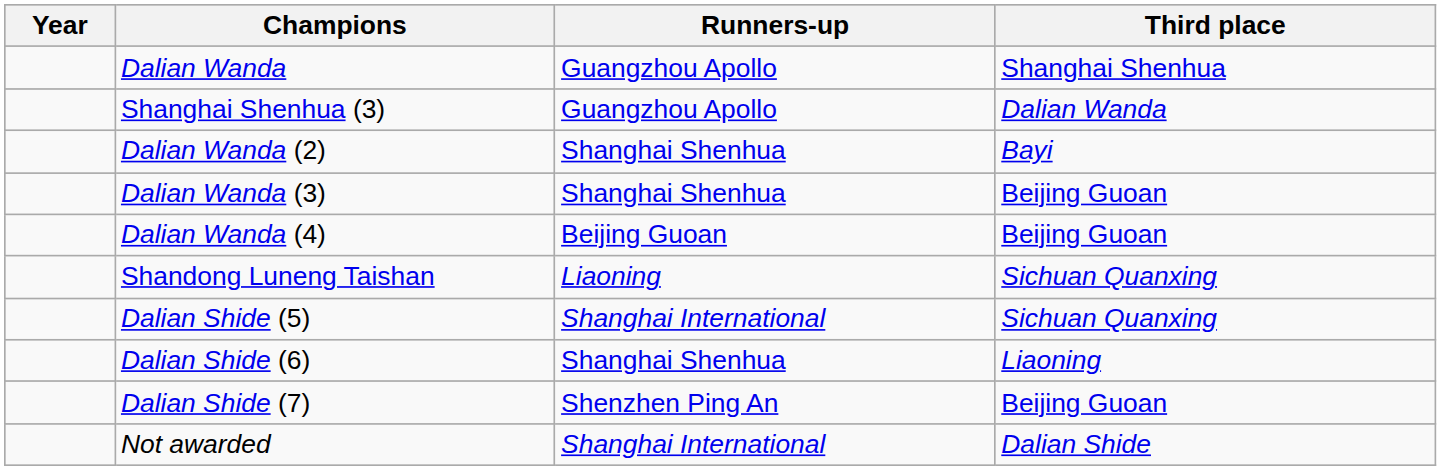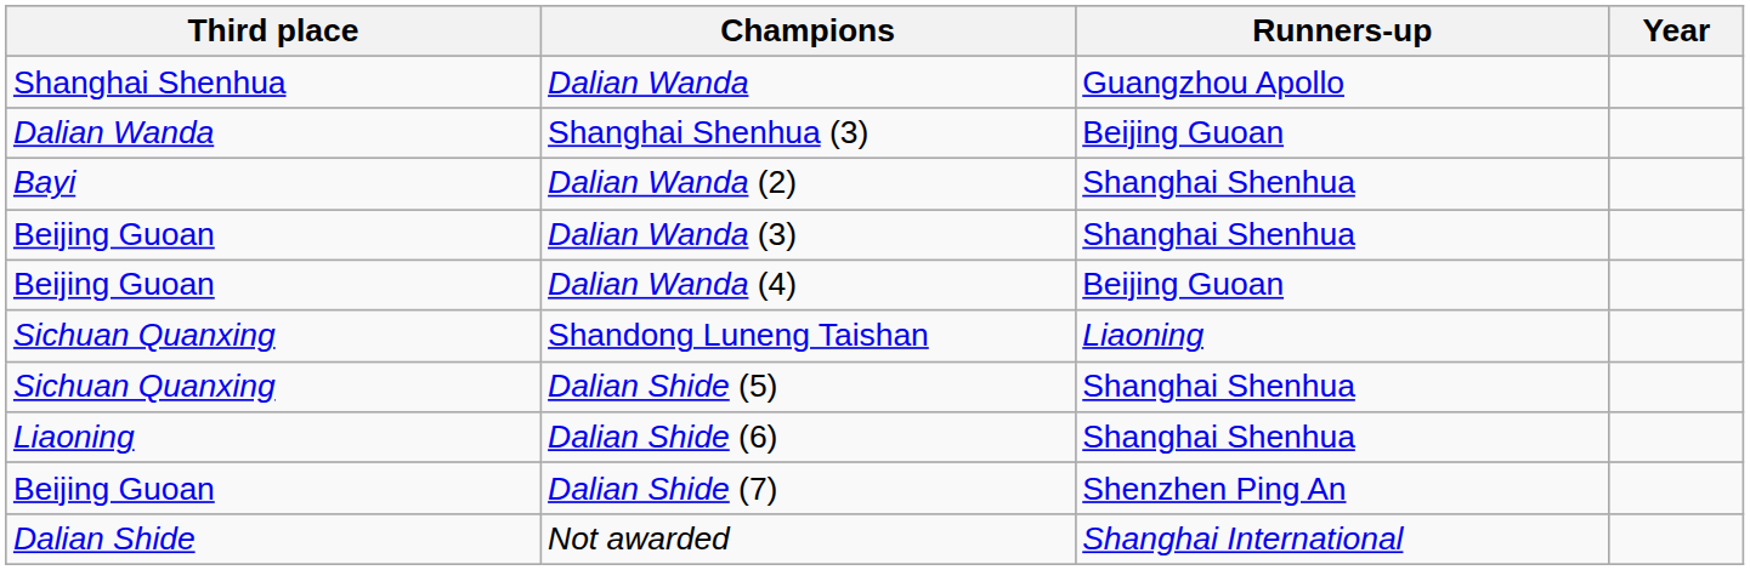columns swapped: Year <-> Third place
Shanghai Shenhua (3) | Runners-up: Guangzhou Apollo -> Beijing Guoan
Dalian Shide (5) | Runners-up: Shanghai International -> Shanghai Shenhua
